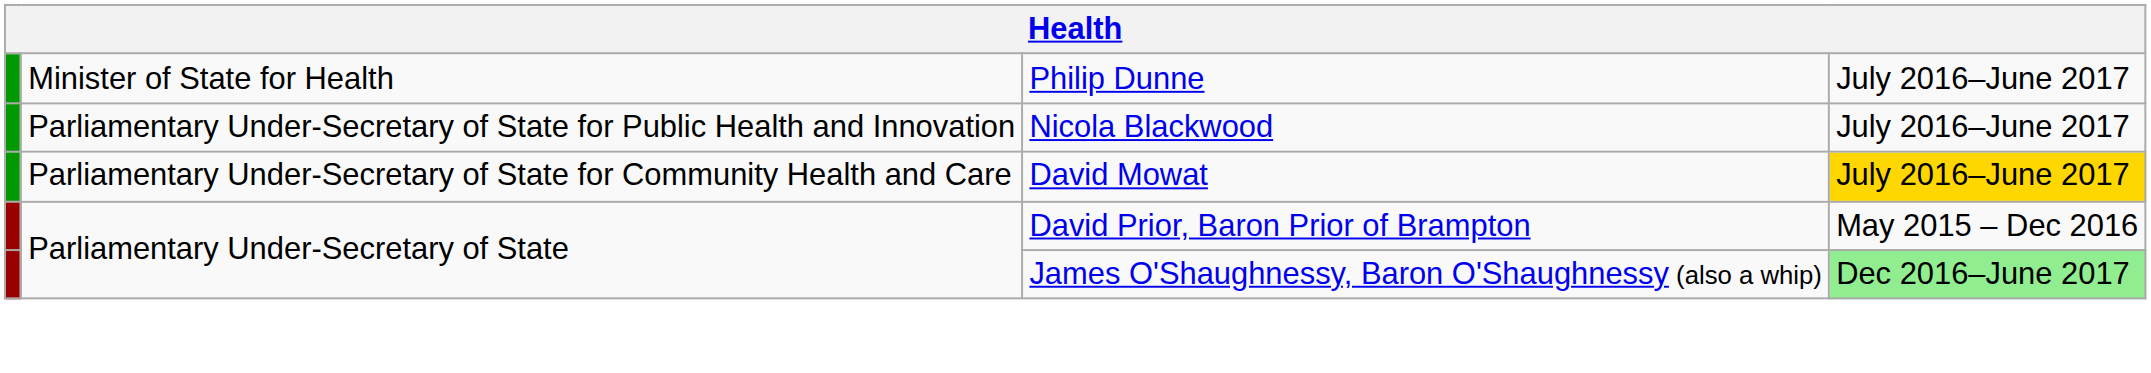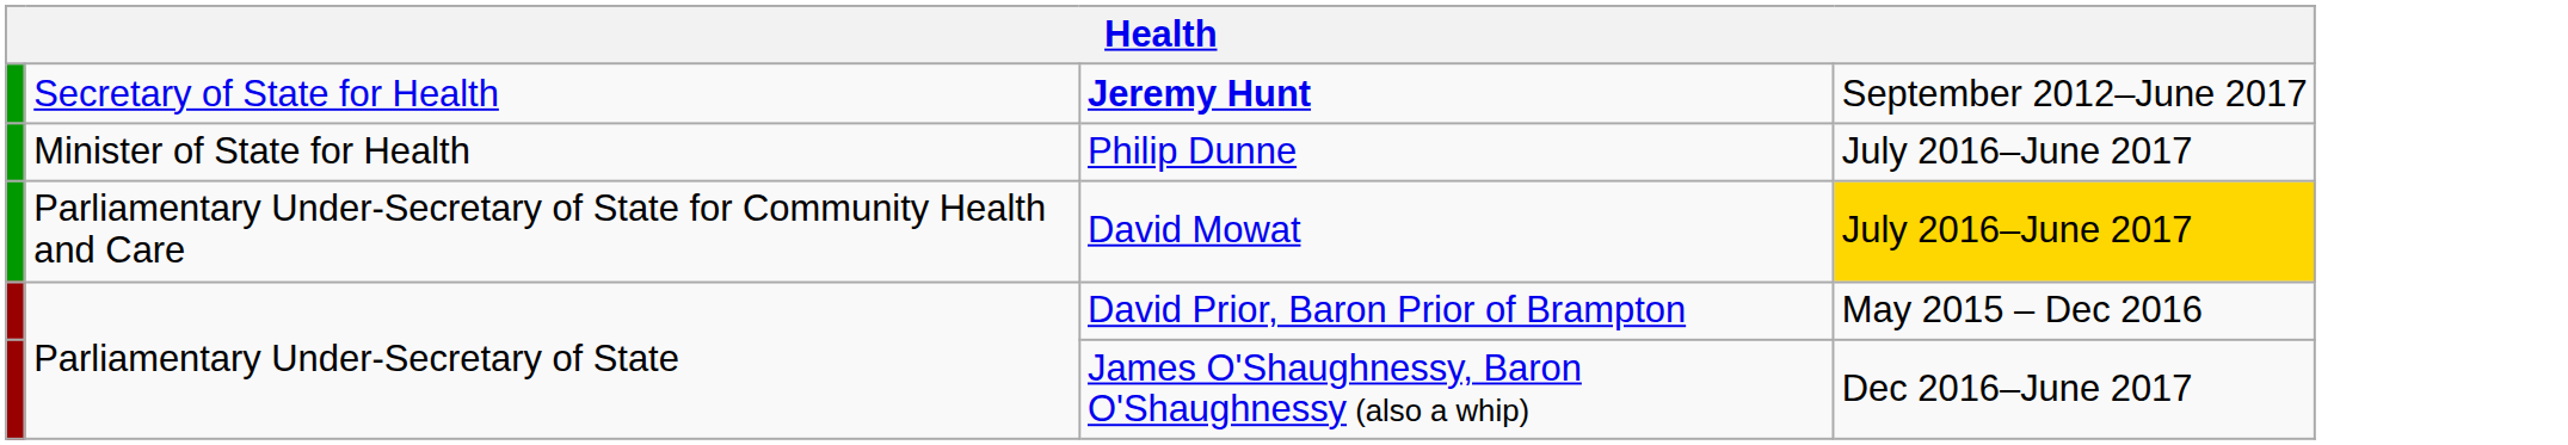+ row: Secretary of State for Health | Jeremy Hunt | September 2012–June 2017
- row: Parliamentary Under-Secretary of State for Public Health and Innovation | Nicola Blackwood | July 2016–June 2017
James O'Shaughnessy, Baron O'Shaughnessy (also a whip) | column 4: lightgreen background -> no background
